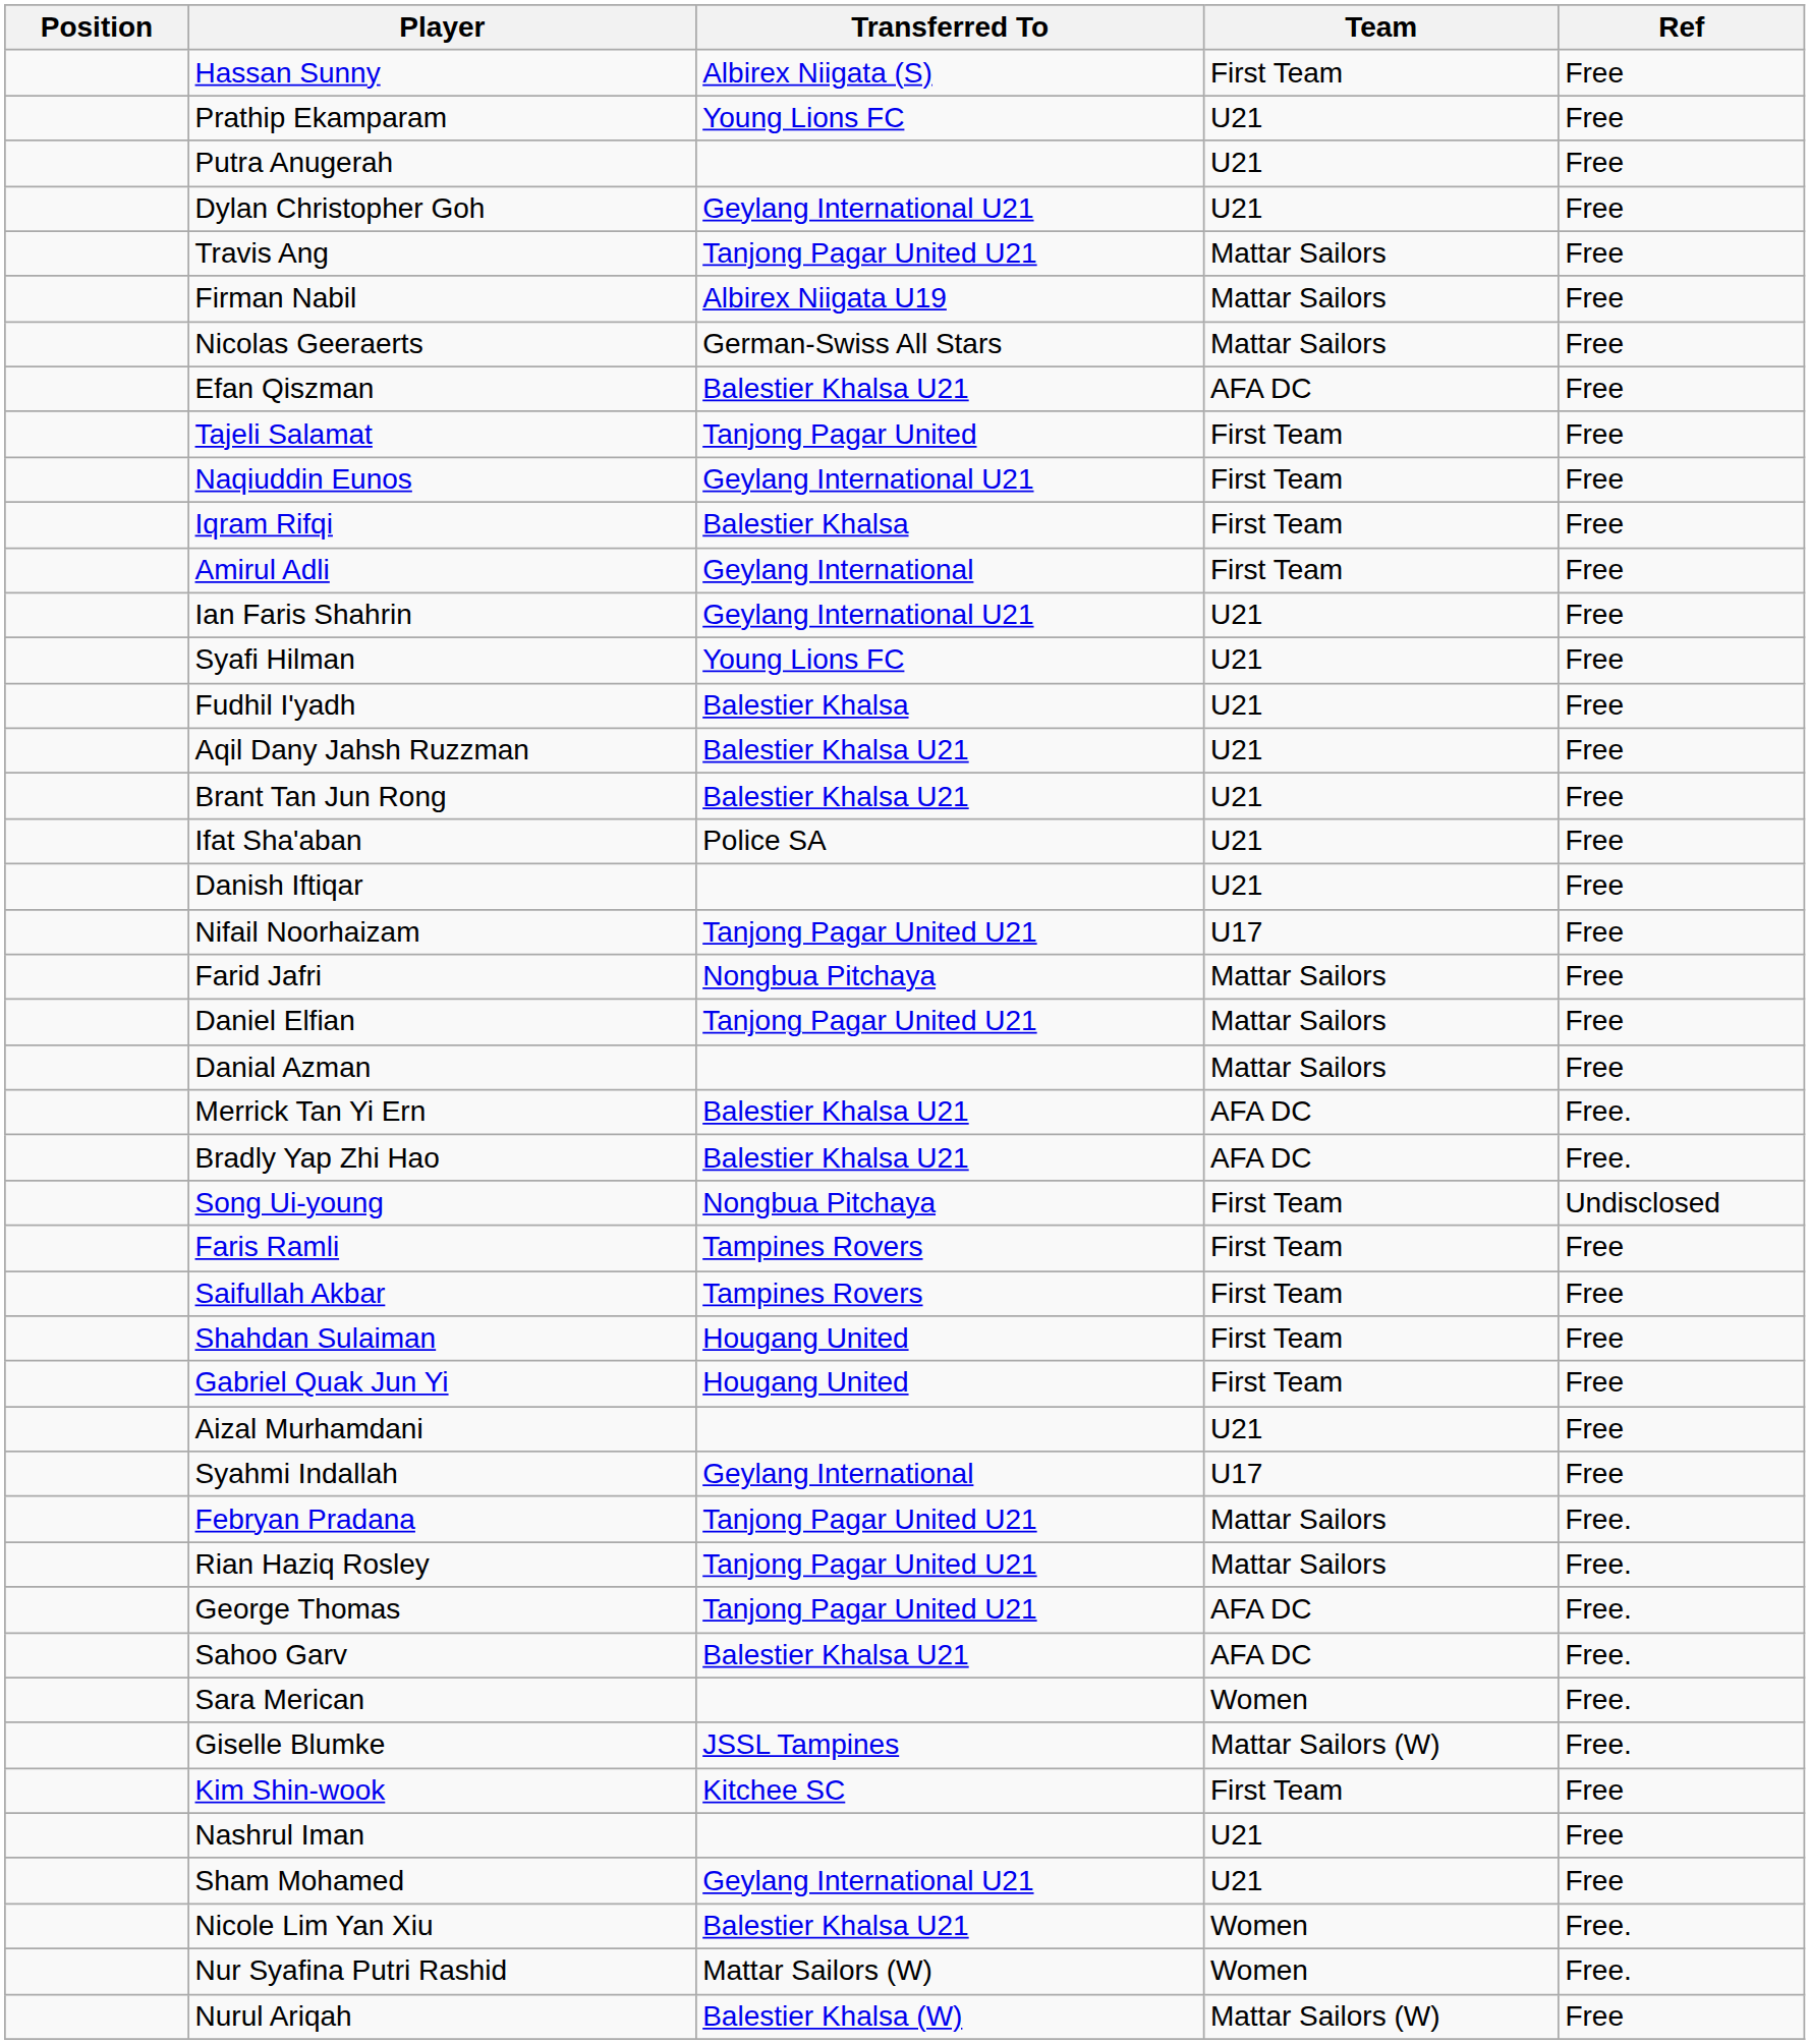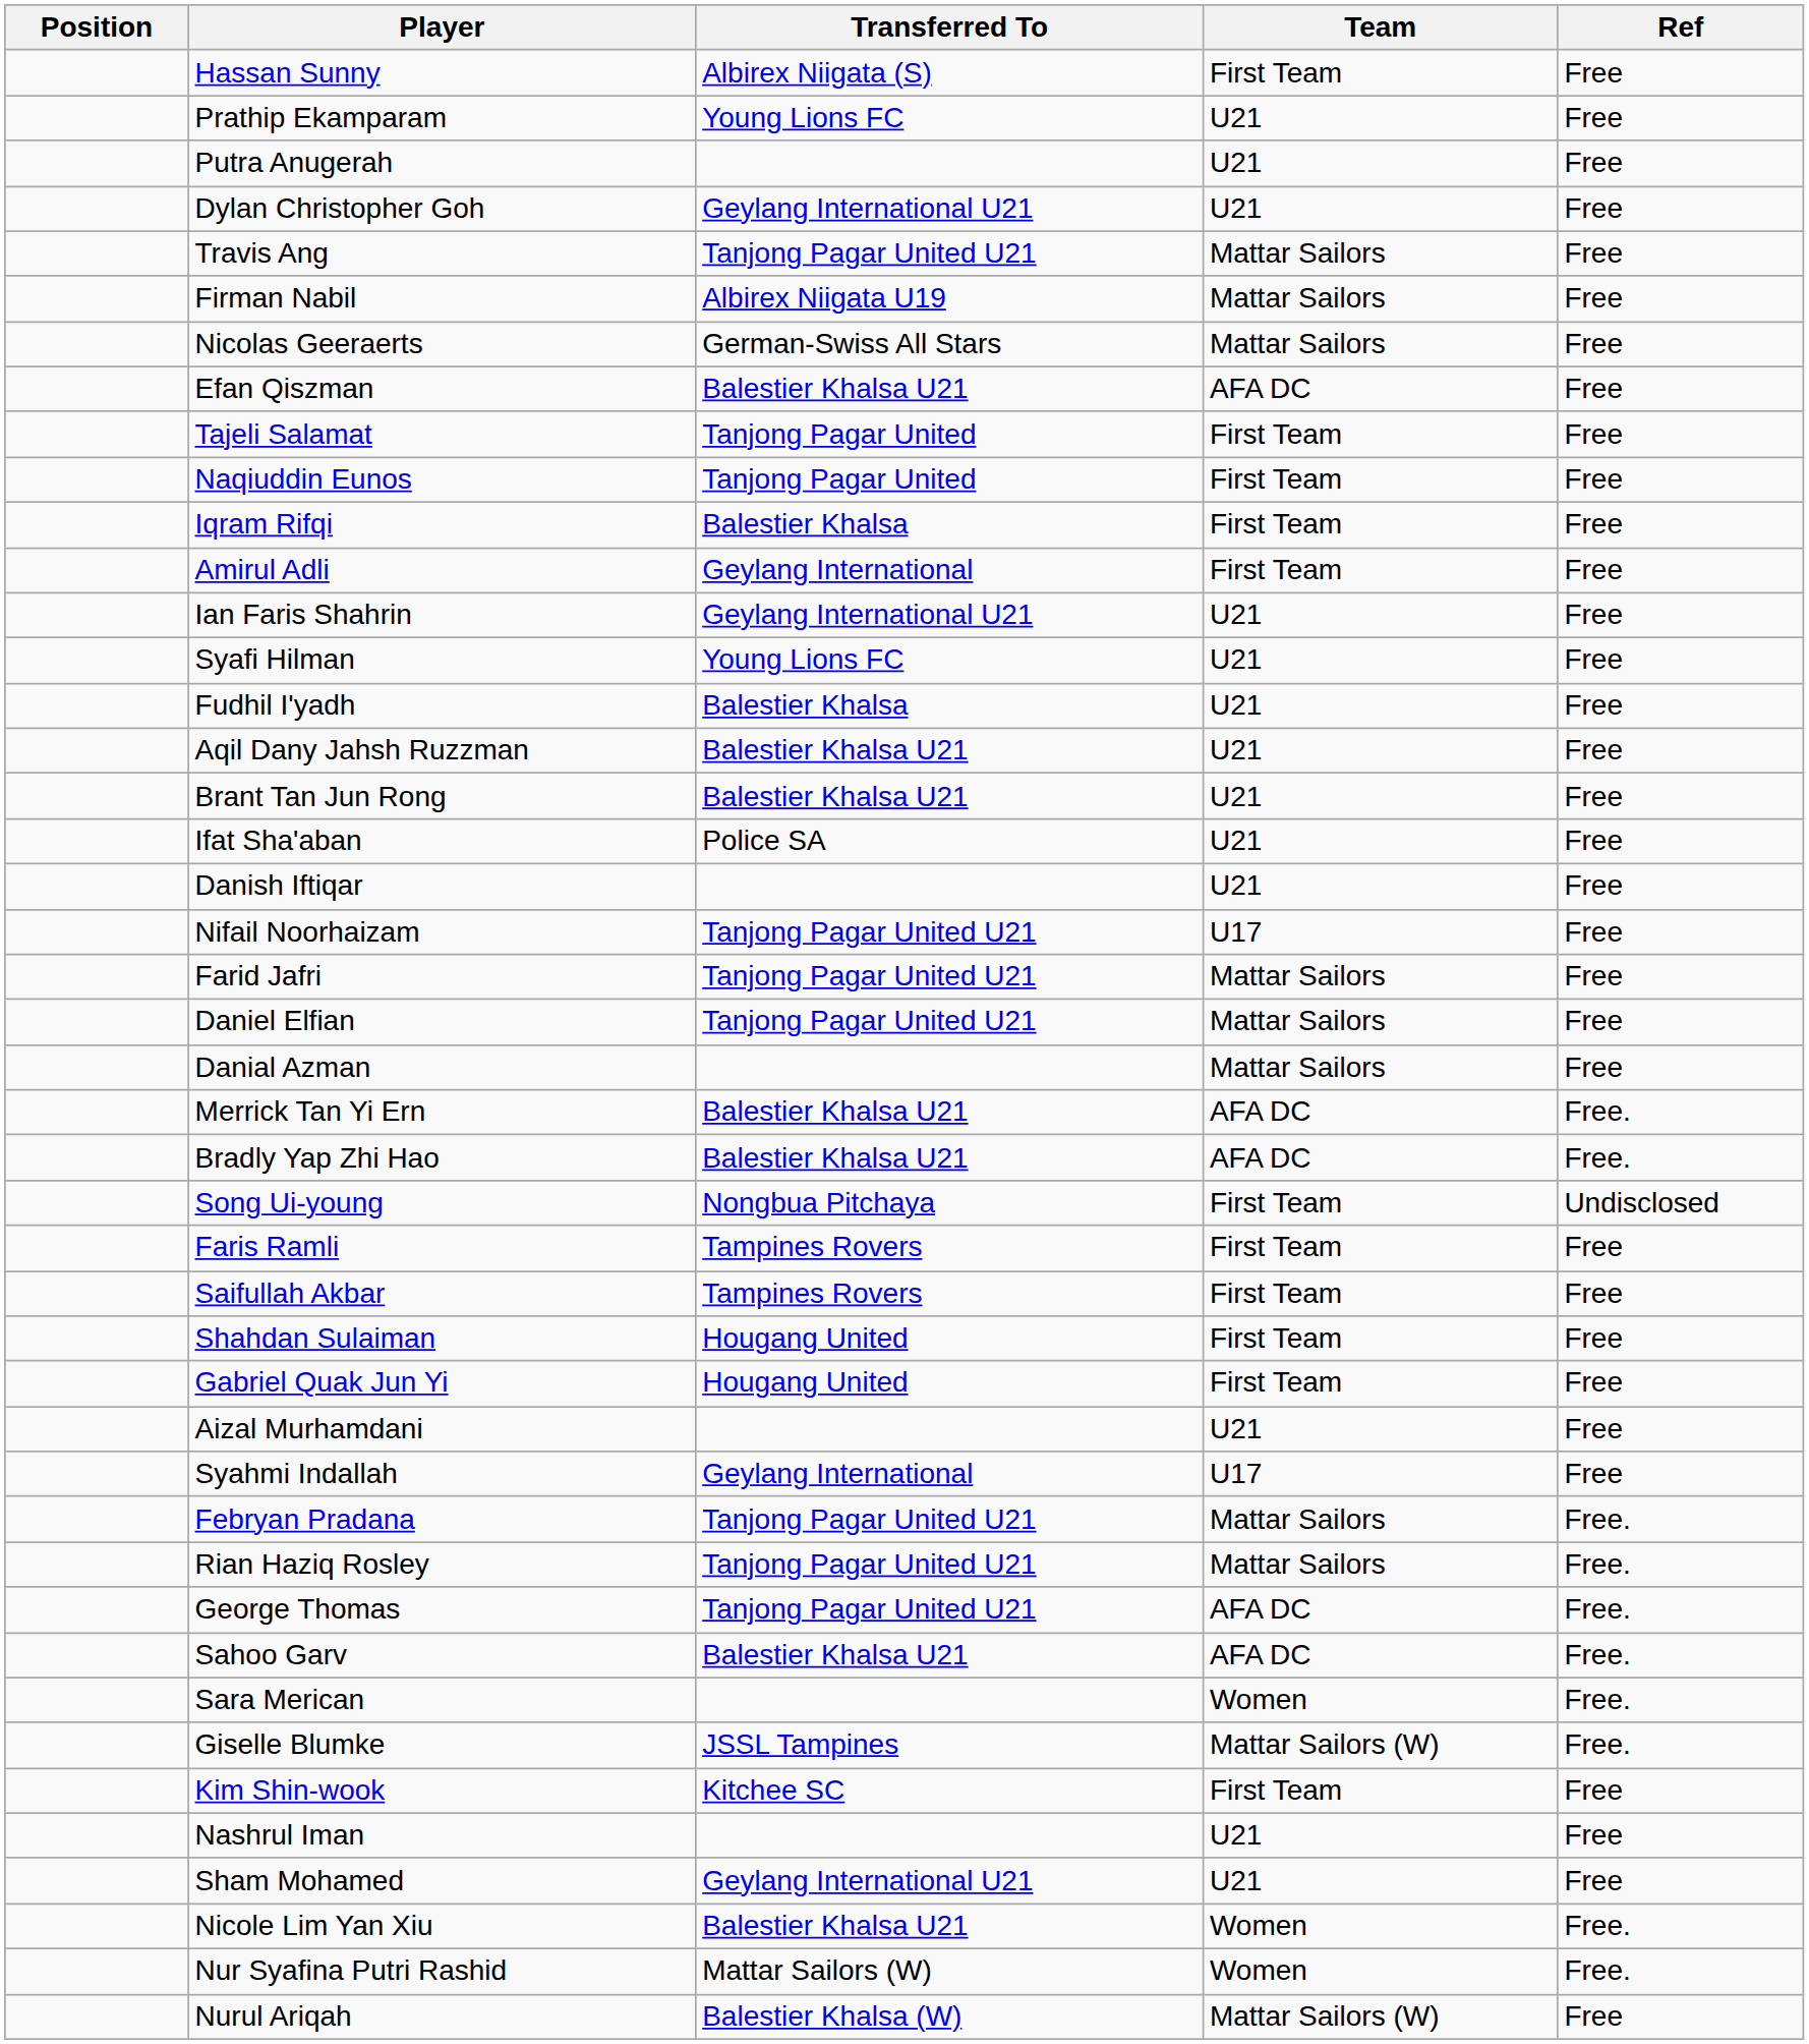Naqiuddin Eunos | Transferred To: Geylang International U21 -> Tanjong Pagar United
Farid Jafri | Transferred To: Nongbua Pitchaya -> Tanjong Pagar United U21
